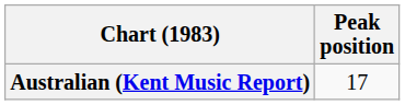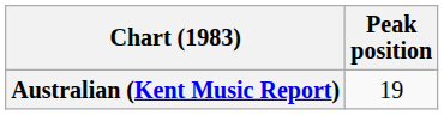Australian (Kent Music Report) | Peak position: 17 -> 19
